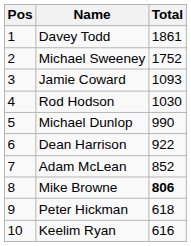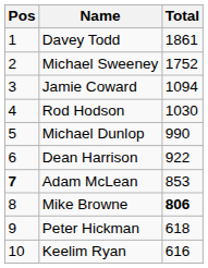Jamie Coward | Total: 1093 -> 1094
Adam McLean | Pos: normal -> bold
Adam McLean | Total: 852 -> 853
